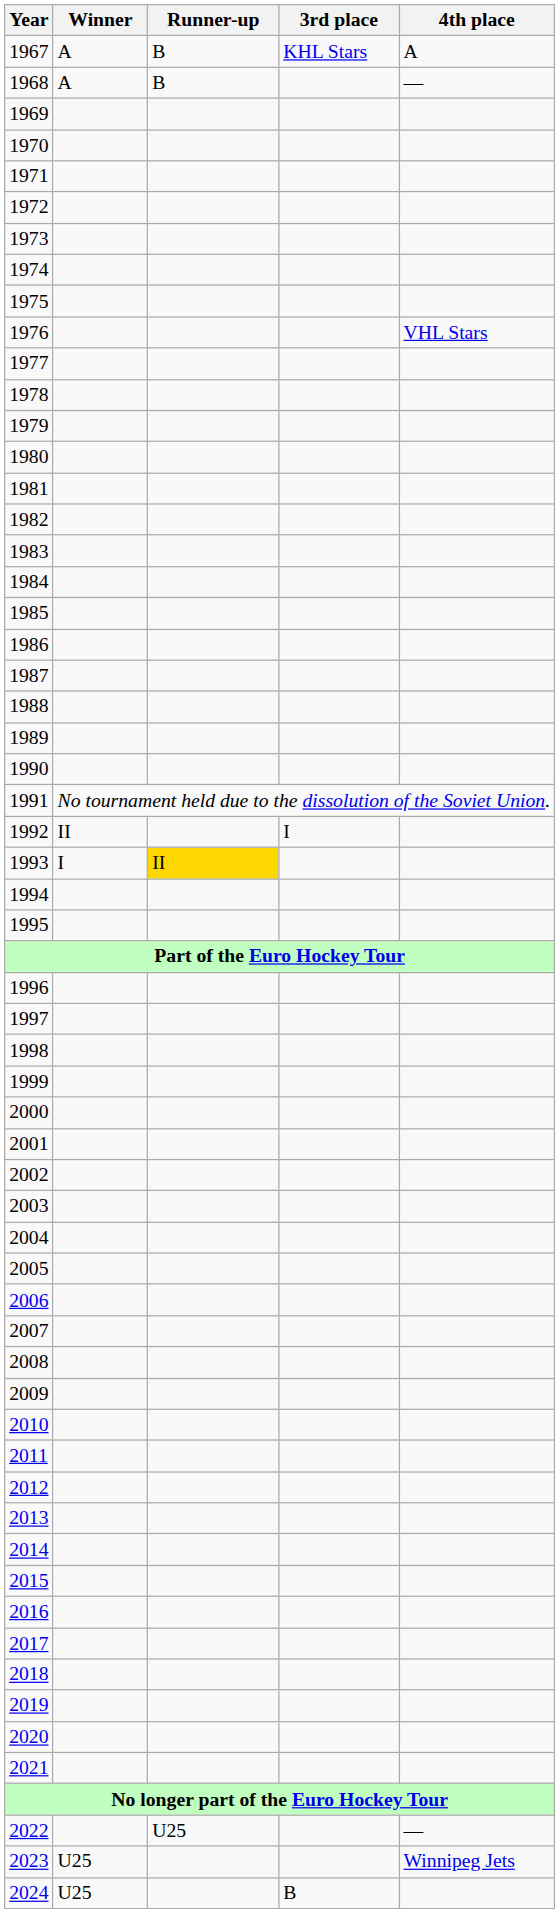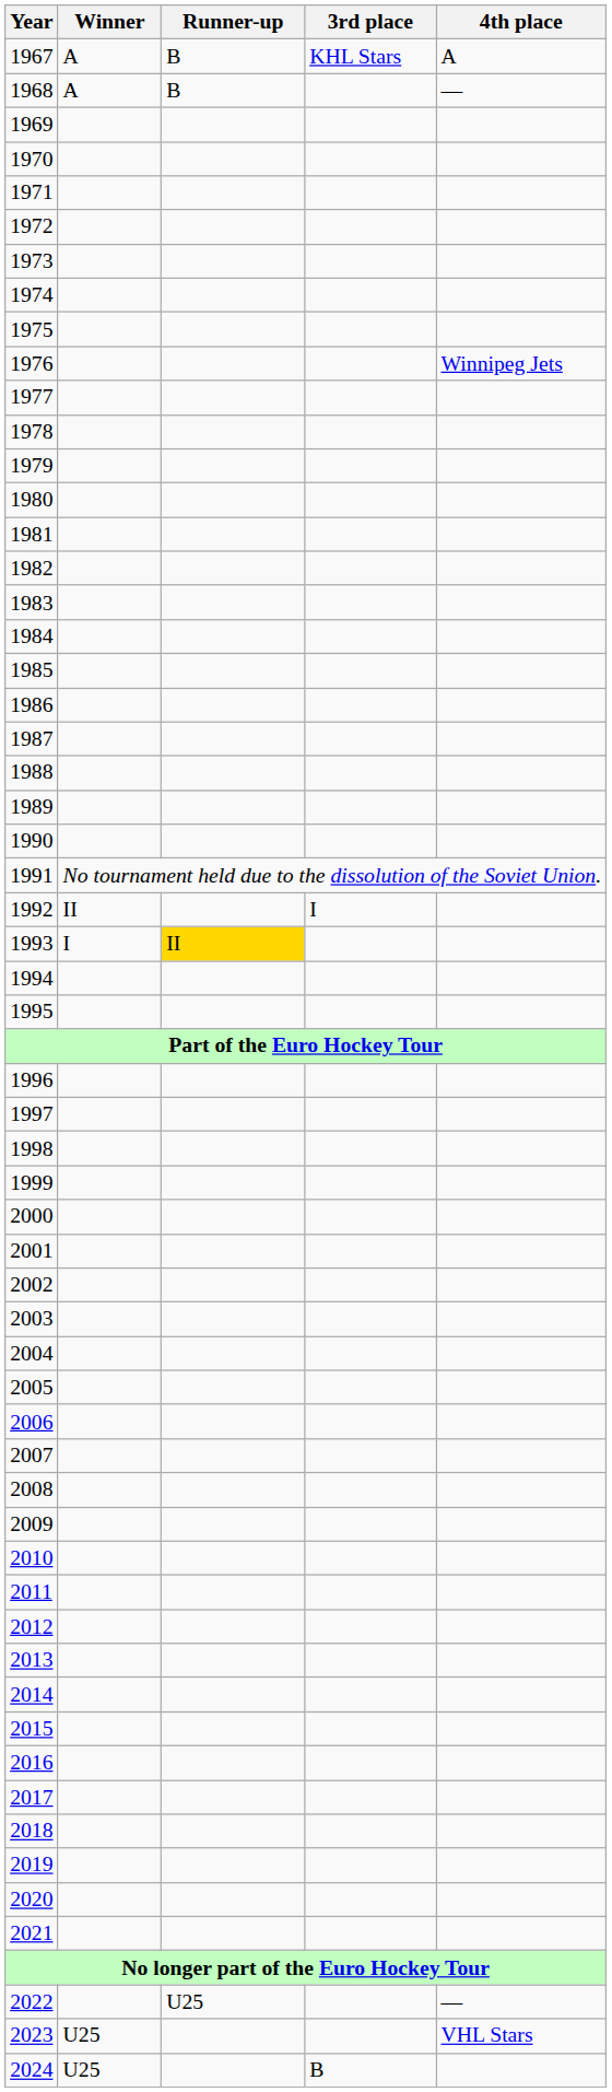1976 | 4th place: VHL Stars -> Winnipeg Jets
2023 | 4th place: Winnipeg Jets -> VHL Stars
